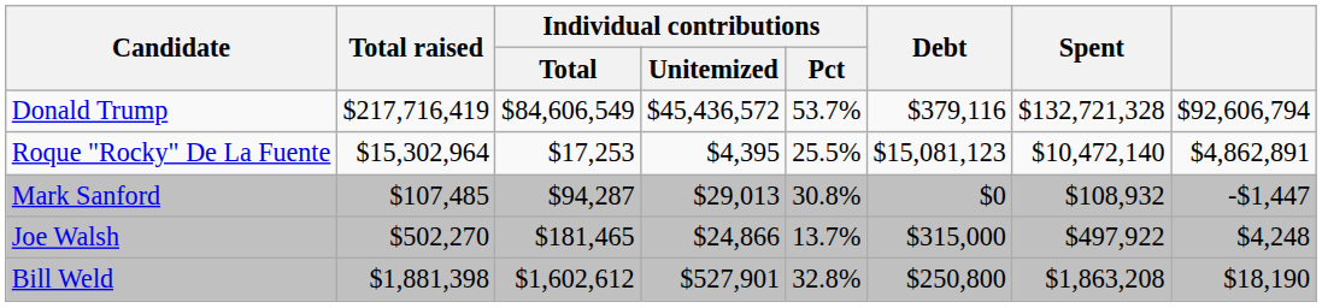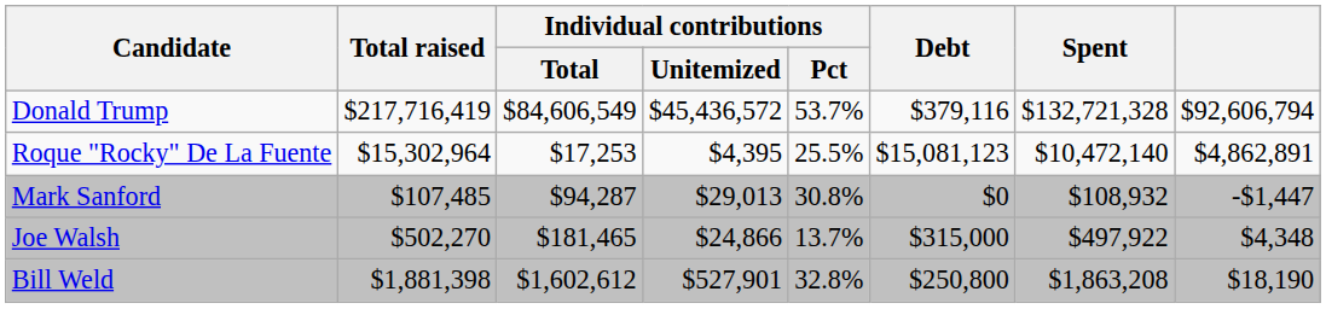Joe Walsh | column 8: $4,248 -> $4,348
